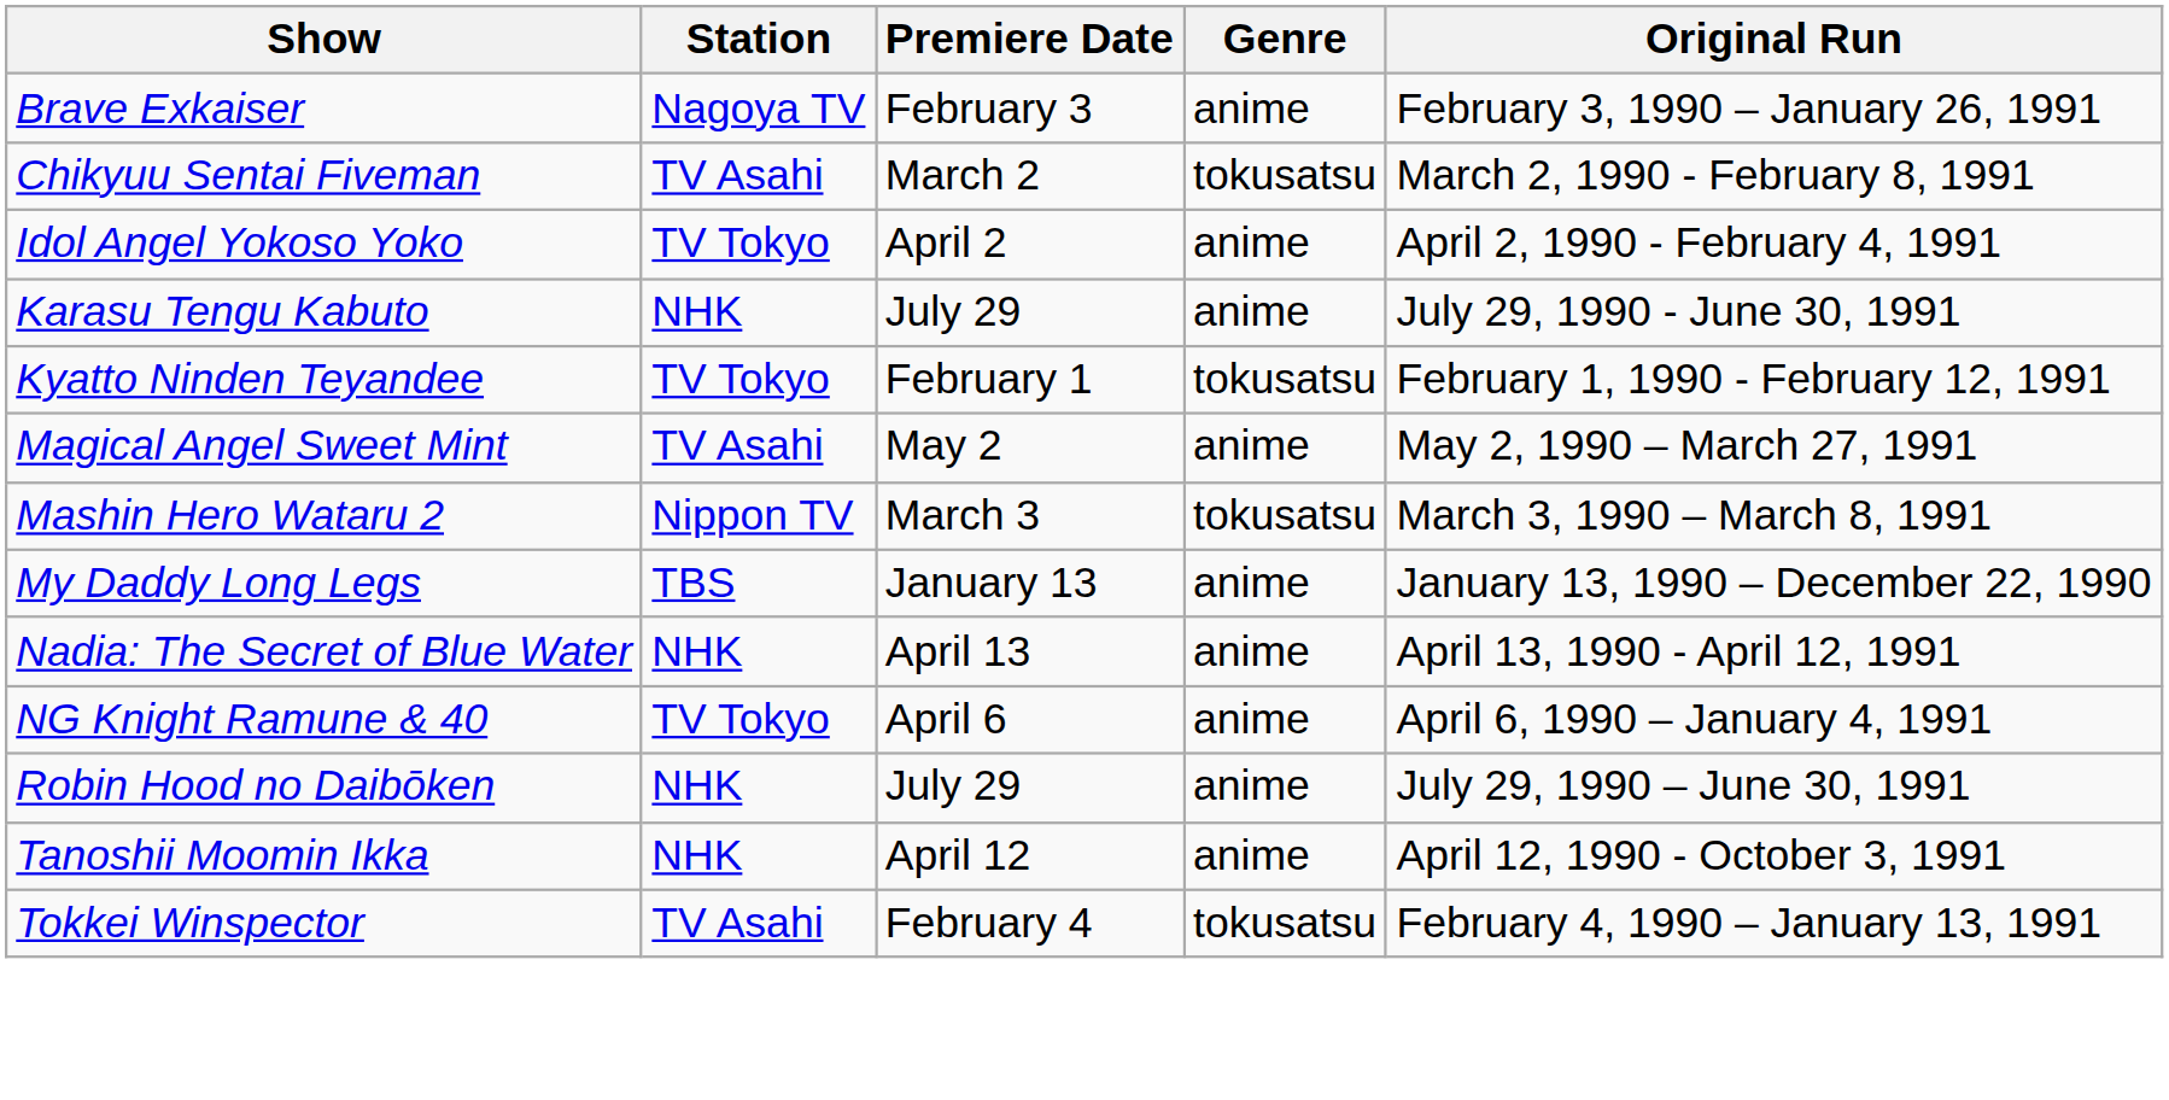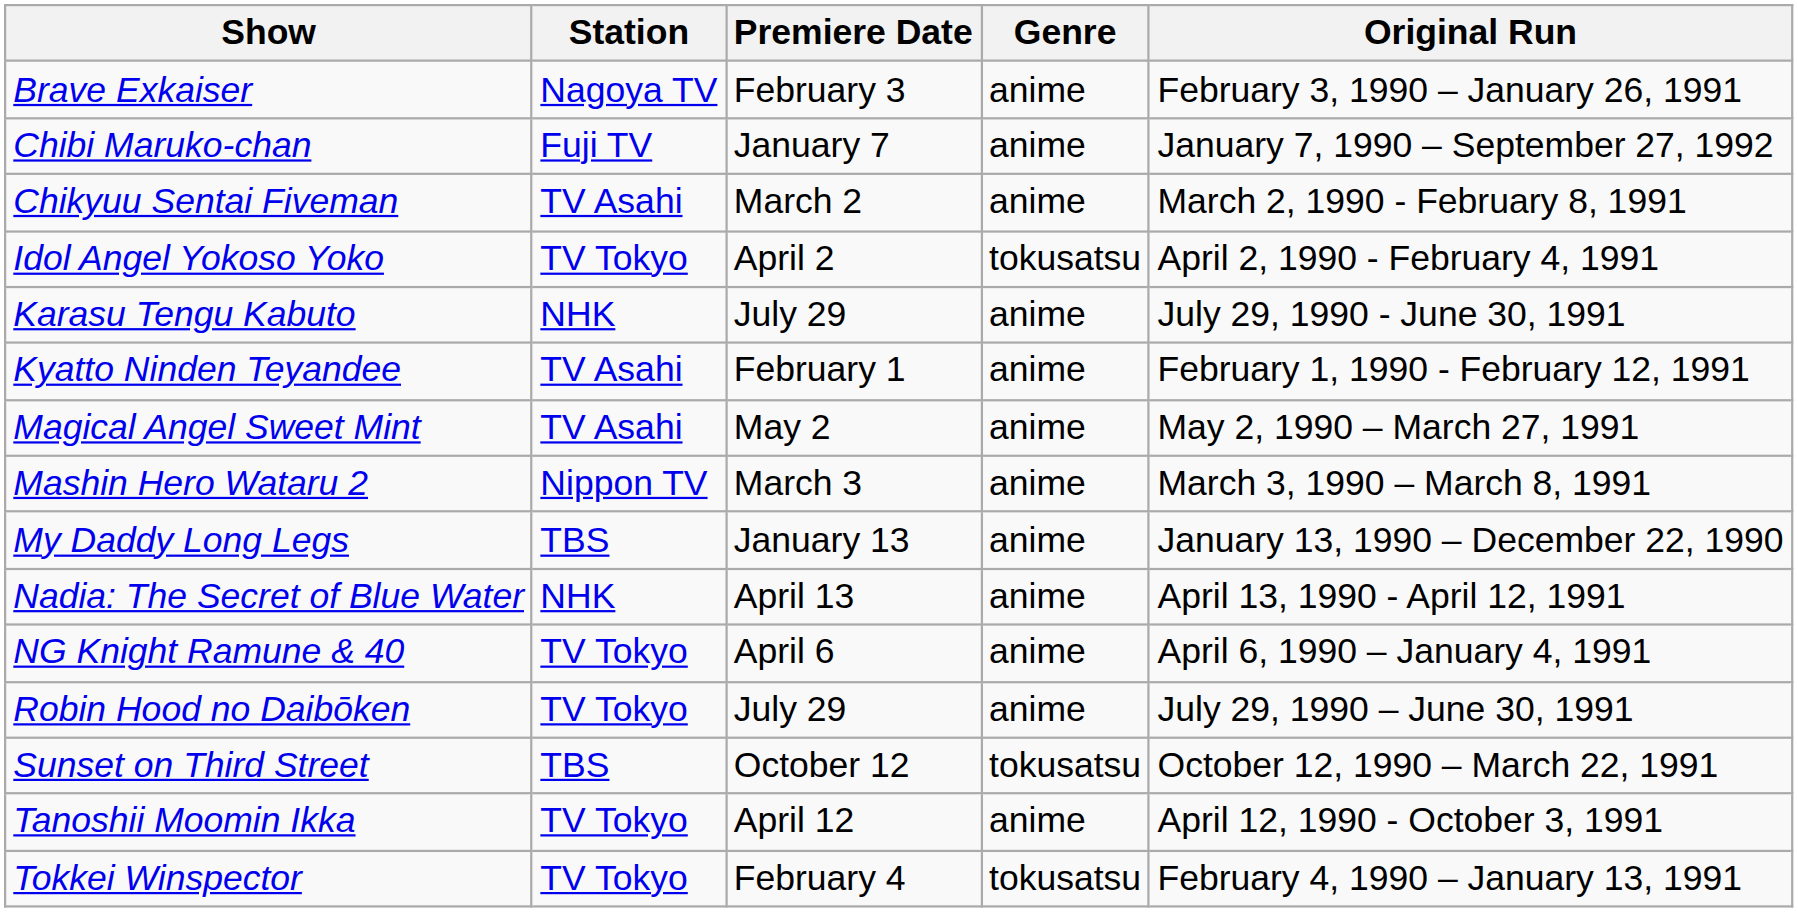+ row: Chibi Maruko-chan | Fuji TV | January 7 | anime | January 7, 1990 – September 27, 1992
Chikyuu Sentai Fiveman | Genre: tokusatsu -> anime
Idol Angel Yokoso Yoko | Genre: anime -> tokusatsu
Kyatto Ninden Teyandee | Station: TV Tokyo -> TV Asahi
Kyatto Ninden Teyandee | Genre: tokusatsu -> anime
Mashin Hero Wataru 2 | Genre: tokusatsu -> anime
Robin Hood no Daibōken | Station: NHK -> TV Tokyo
+ row: Sunset on Third Street | TBS | October 12 | tokusatsu | October 12, 1990 – March 22, 1991
Tanoshii Moomin Ikka | Station: NHK -> TV Tokyo
Tokkei Winspector | Station: TV Asahi -> TV Tokyo
